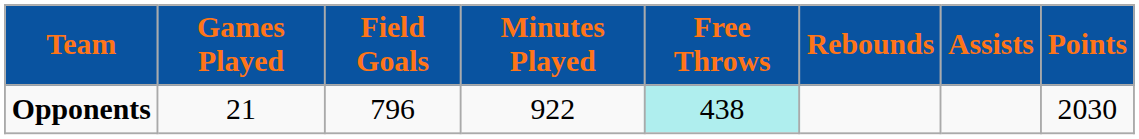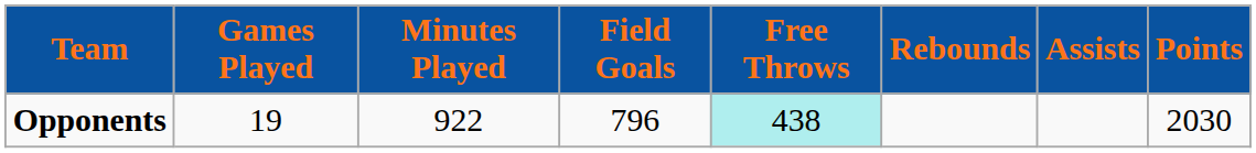columns swapped: Minutes Played <-> Field Goals
Opponents | Games Played: 21 -> 19
